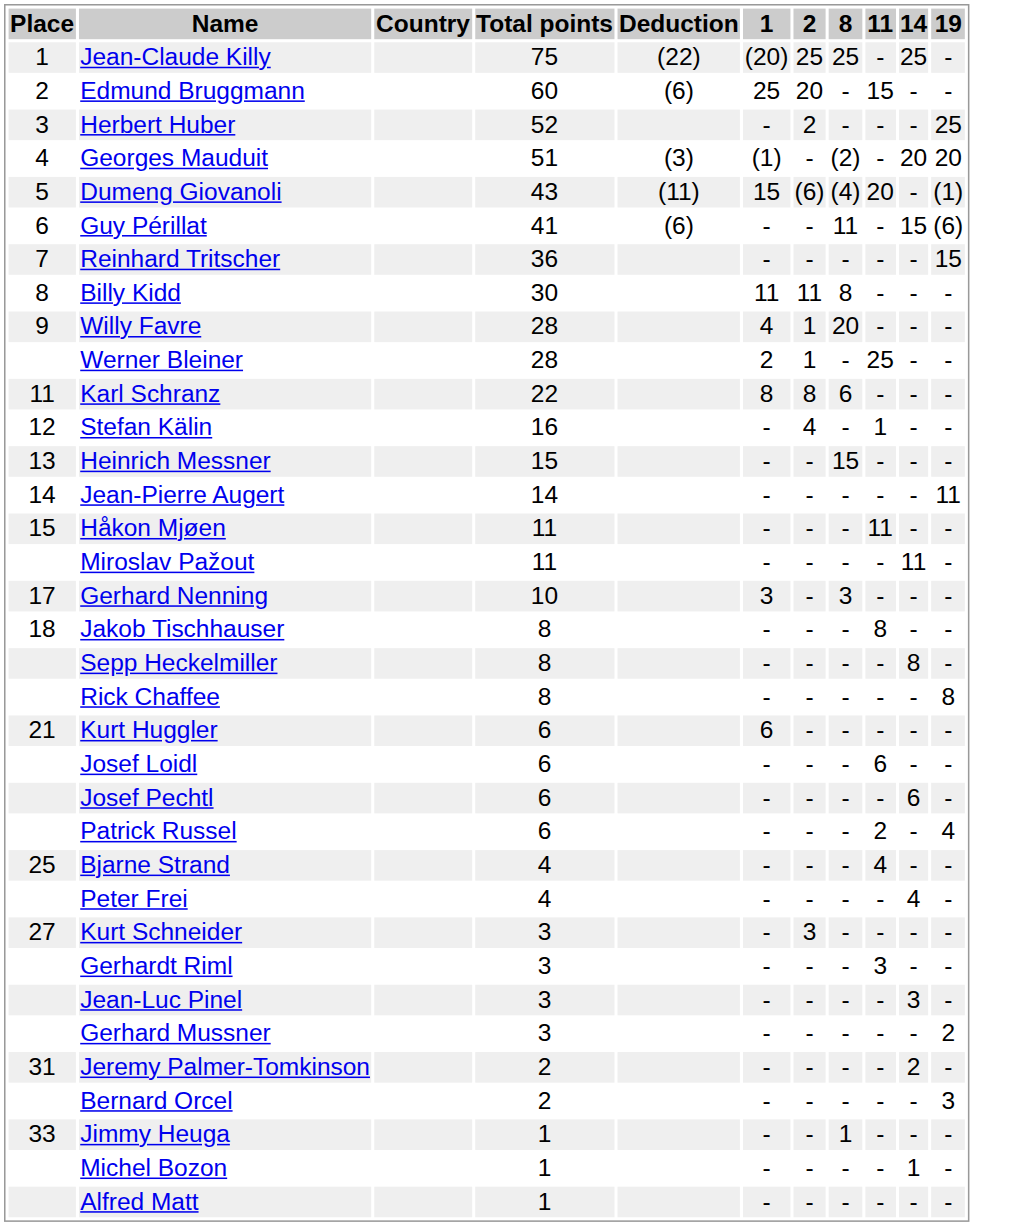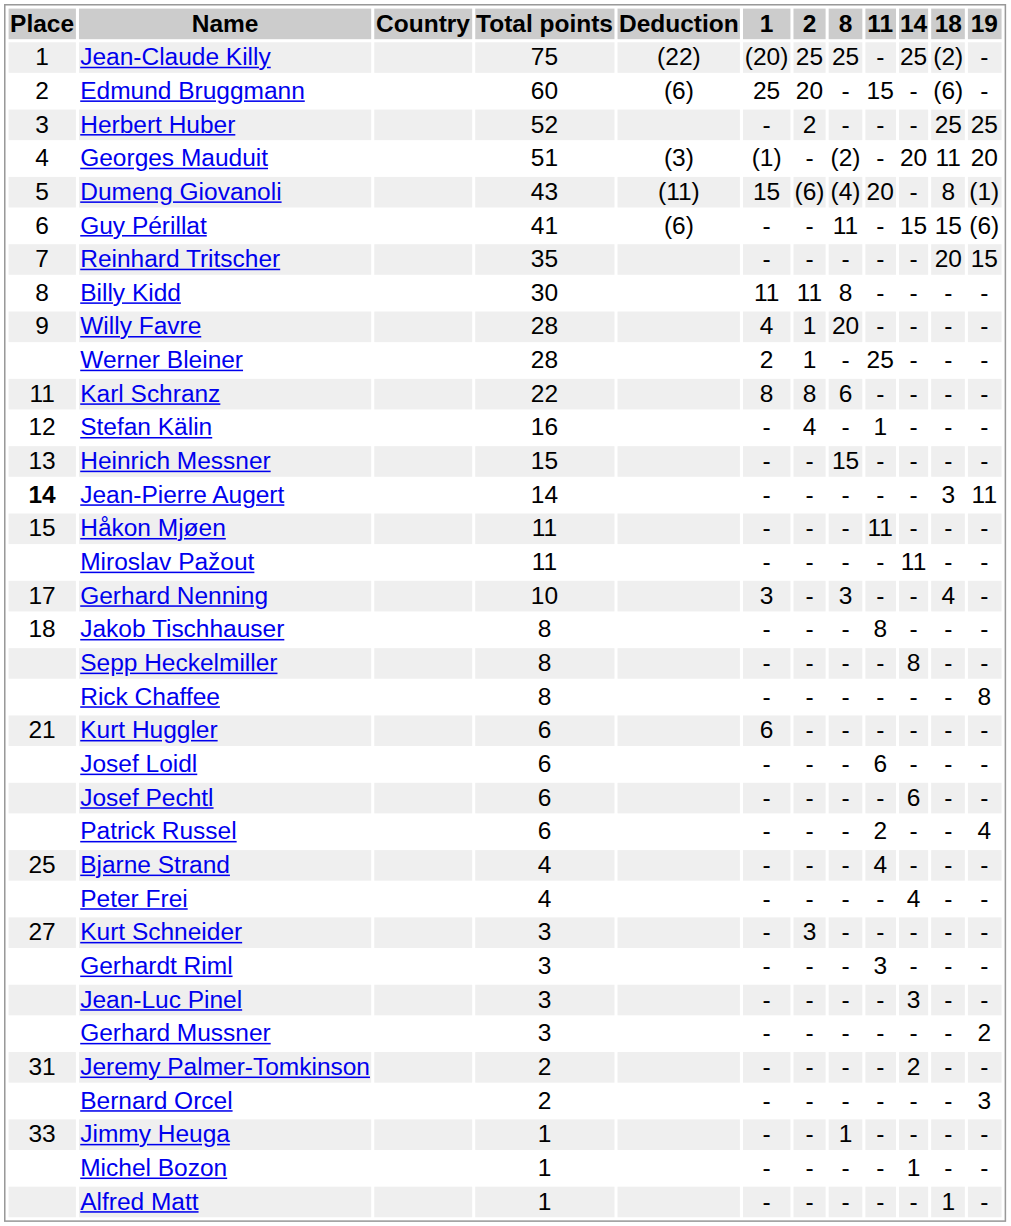+ column: 18 | (2) | (6) | 25 | 11 | 8 | 15 | 20 | - | - | - | - | - | - | 3 | - | - | 4 | - | - | - | - | - | - | - | - | - | - | - | - | - | - | - | - | - | 1
Reinhard Tritscher | Total points: 36 -> 35
Jean-Pierre Augert | Place: normal -> bold
